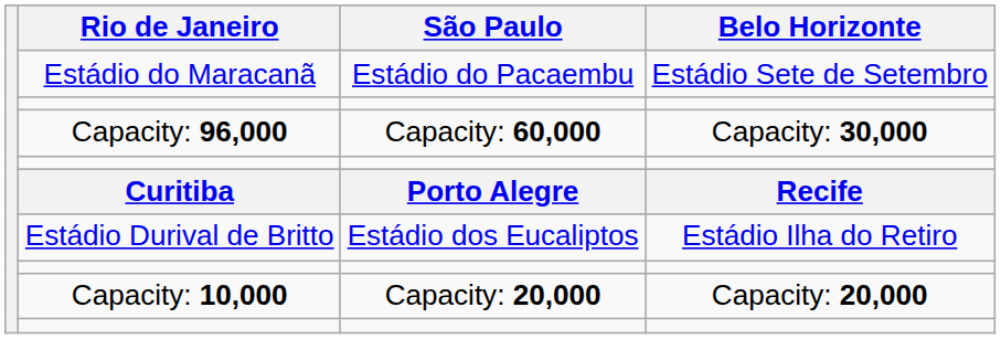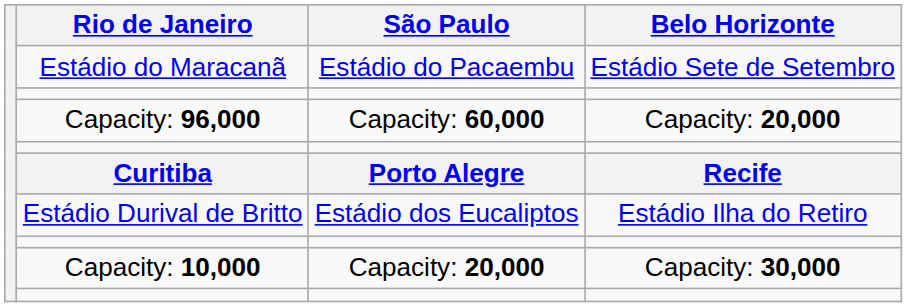Capacity: 96,000 | Belo Horizonte: Capacity: 30,000 -> Capacity: 20,000
Capacity: 10,000 | Belo Horizonte: Capacity: 20,000 -> Capacity: 30,000
